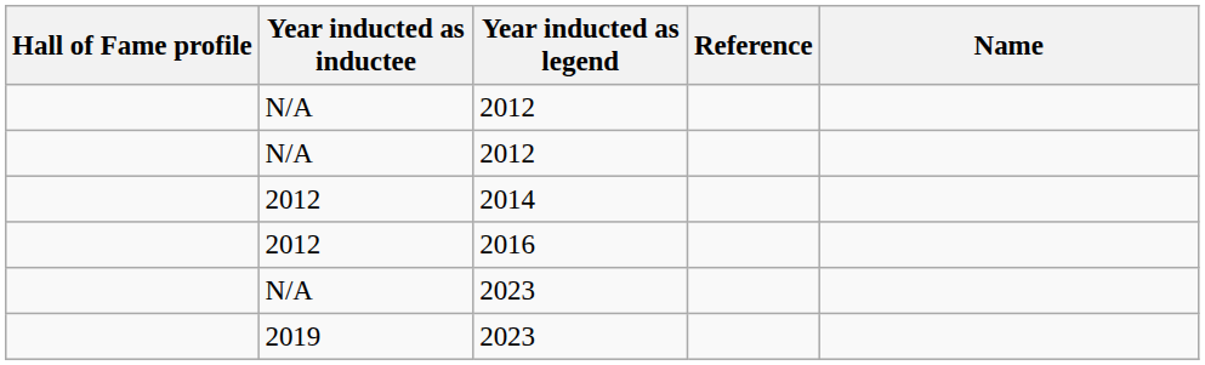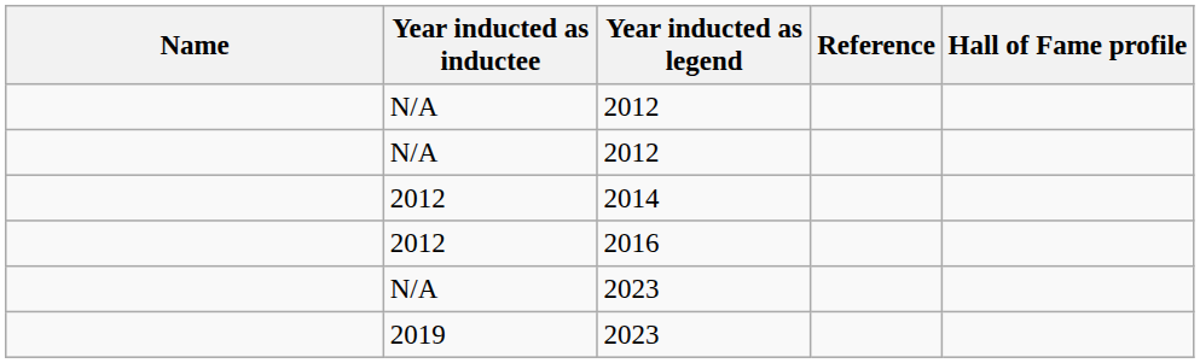columns swapped: Name <-> Hall of Fame profile
